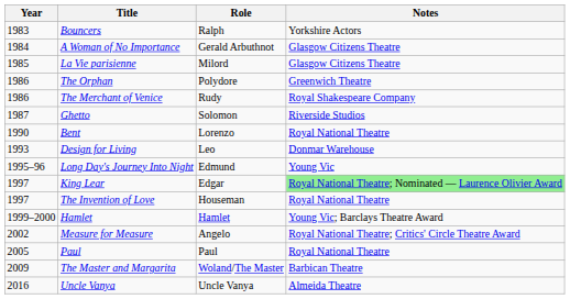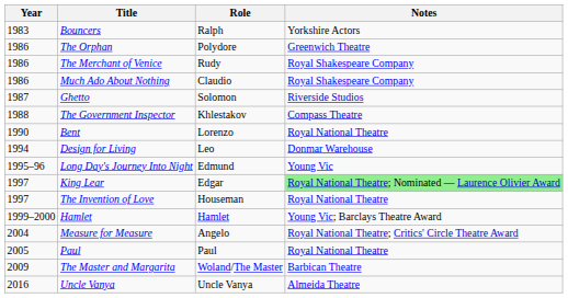- row: 1984 | A Woman of No Importance | Gerald Arbuthnot | Glasgow Citizens Theatre
- row: 1985 | La Vie parisienne | Milord | Glasgow Citizens Theatre
+ row: 1986 | Much Ado About Nothing | Claudio | Royal Shakespeare Company
+ row: 1988 | The Government Inspector | Khlestakov | Compass Theatre
Design for Living | Year: 1993 -> 1994
Measure for Measure | Year: 2002 -> 2004
